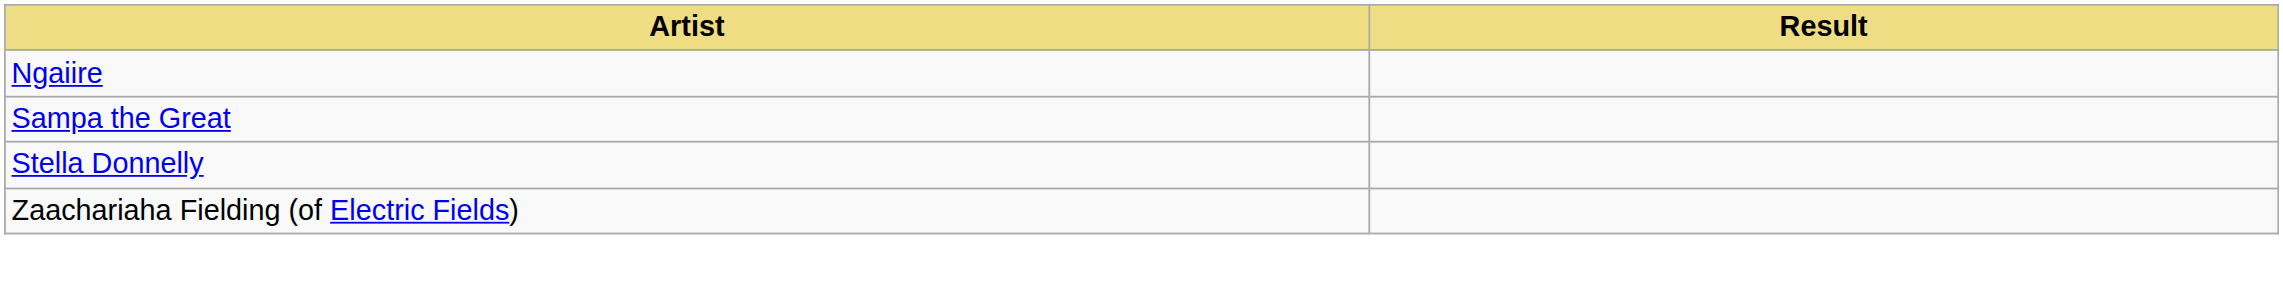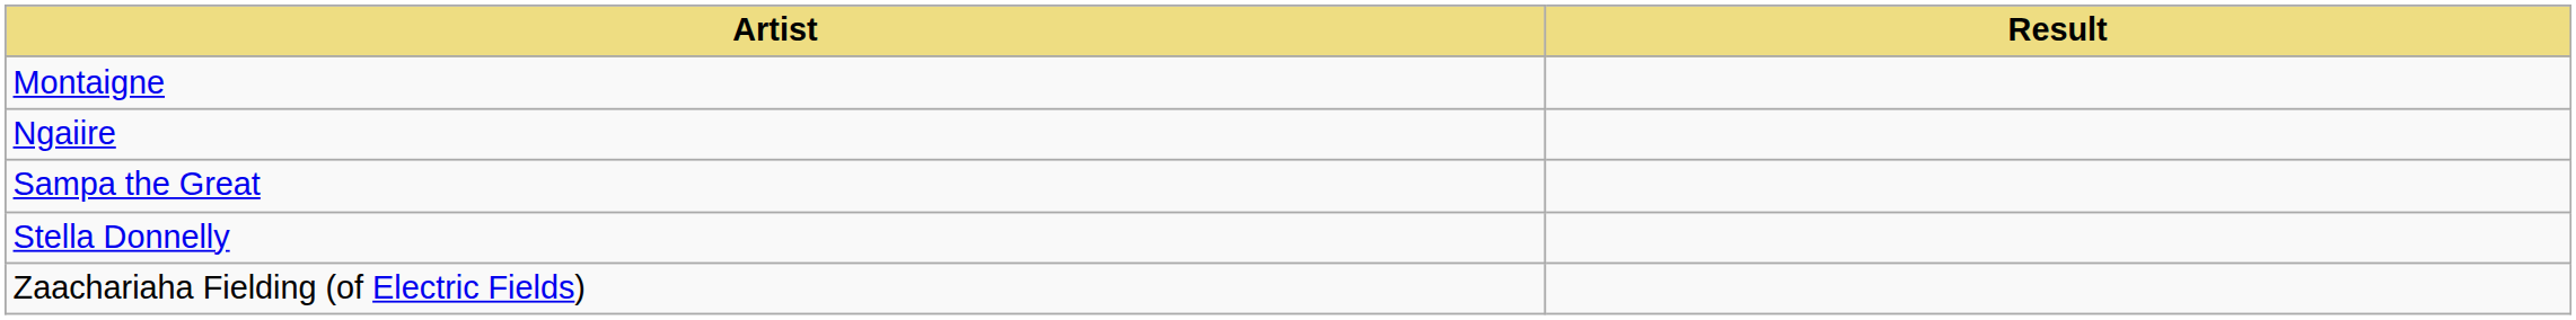+ row: Montaigne
